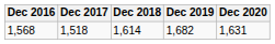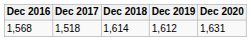1,568 | Dec 2019: 1,682 -> 1,612
